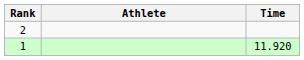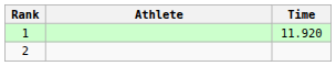rows swapped: 1 <-> 2
